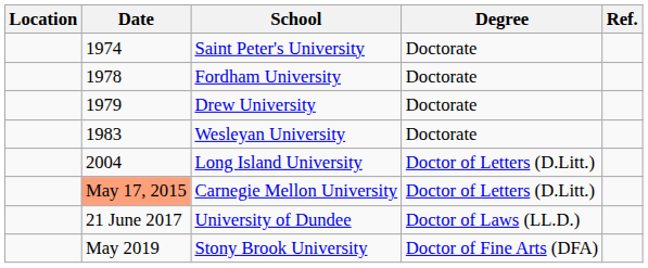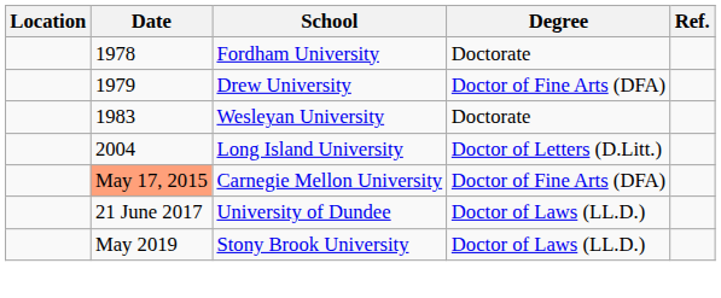- row: 1974 | Saint Peter's University | Doctorate
Drew University | Degree: Doctorate -> Doctor of Fine Arts (DFA)
Carnegie Mellon University | Degree: Doctor of Letters (D.Litt.) -> Doctor of Fine Arts (DFA)
Stony Brook University | Degree: Doctor of Fine Arts (DFA) -> Doctor of Laws (LL.D.)
